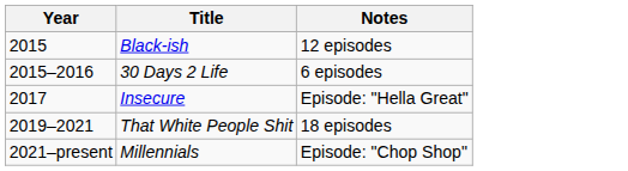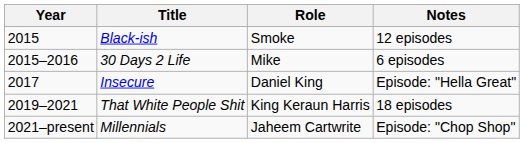+ column: Role | Smoke | Mike | Daniel King | King Keraun Harris | Jaheem Cartwrite
